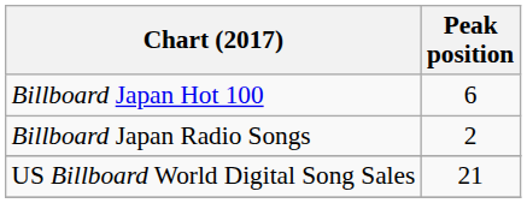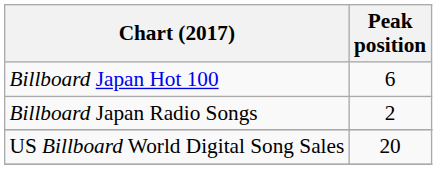US Billboard World Digital Song Sales | Peak position: 21 -> 20
